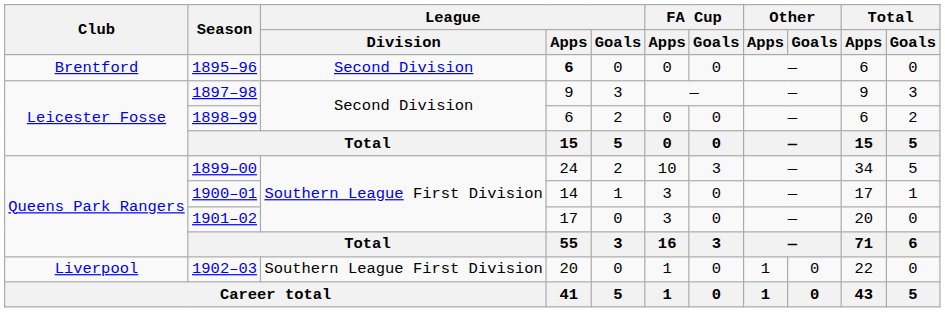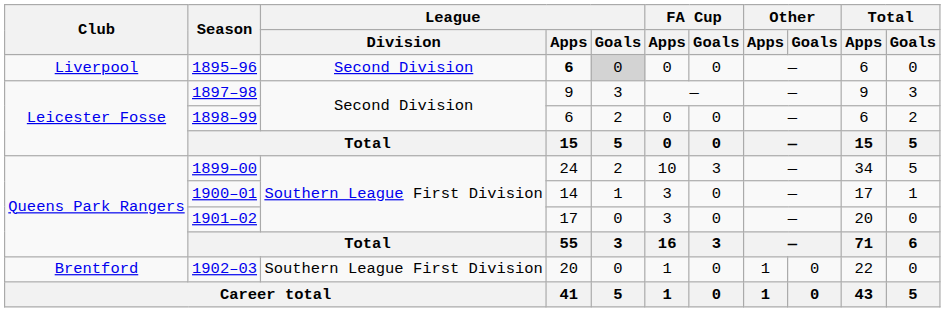1895–96 | Club: Brentford -> Liverpool
1895–96 | League / Goals: no background -> lightgrey background
1902–03 | Club: Liverpool -> Brentford
